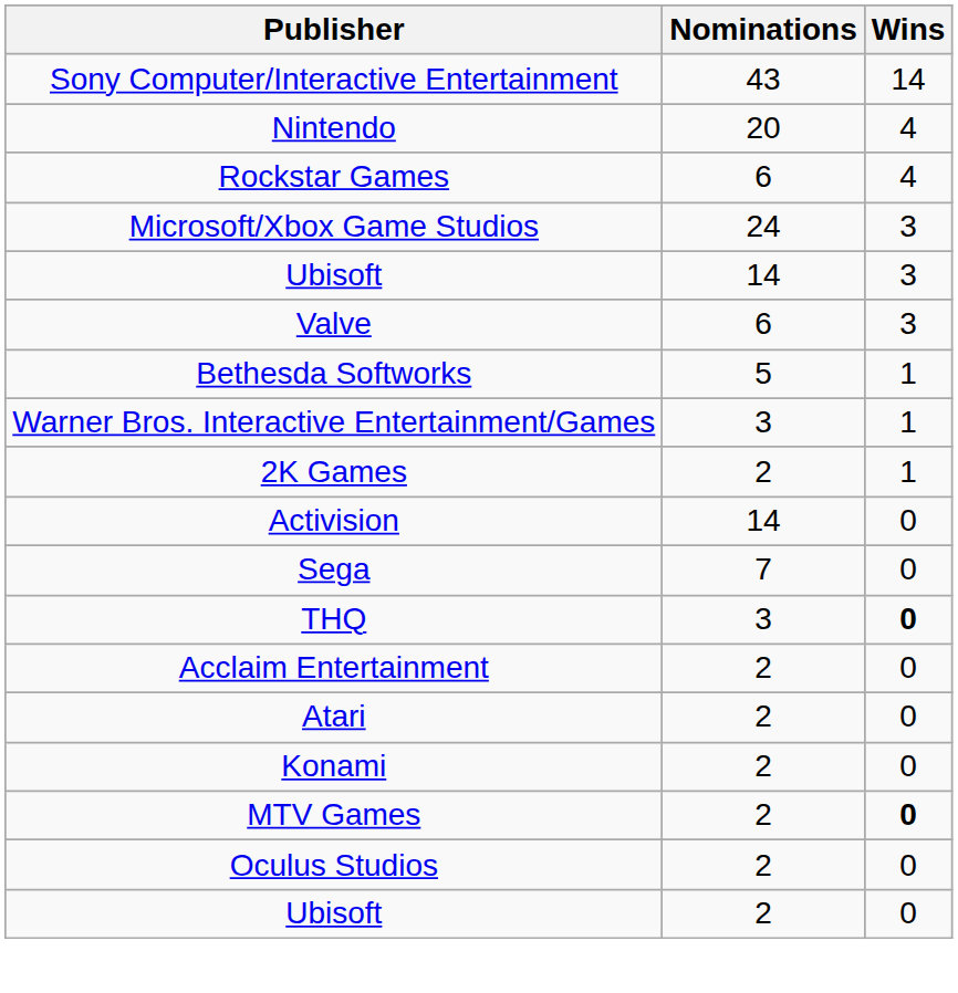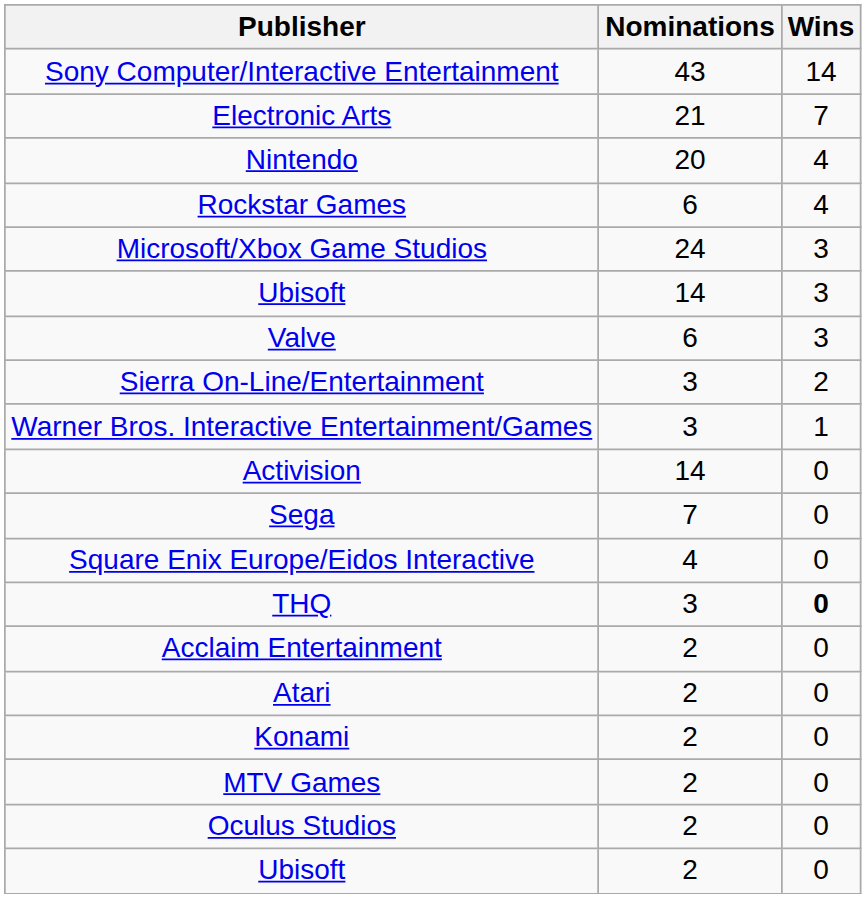+ row: Electronic Arts | 21 | 7
+ row: Sierra On-Line/Entertainment | 3 | 2
- row: Bethesda Softworks | 5 | 1
- row: 2K Games | 2 | 1
+ row: Square Enix Europe/Eidos Interactive | 4 | 0
MTV Games | Wins: bold -> normal
